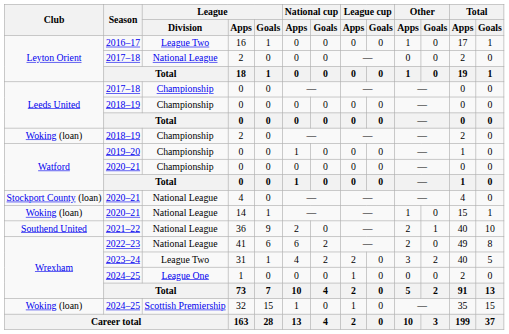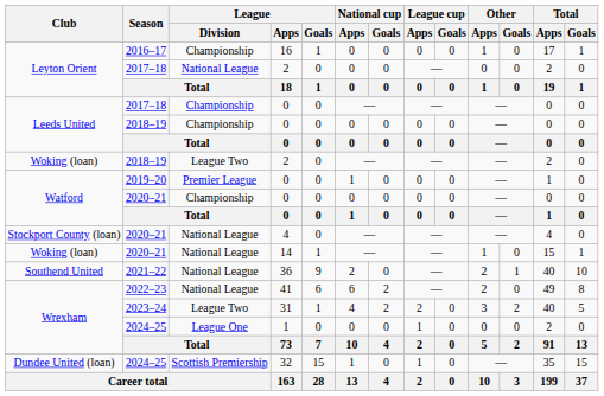16 | League / Division: League Two -> Championship
2018–19 / 2 | League / Division: Championship -> League Two
2019–20 / 0 | League / Division: Championship -> Premier League
32 | Club: Woking (loan) -> Dundee United (loan)
